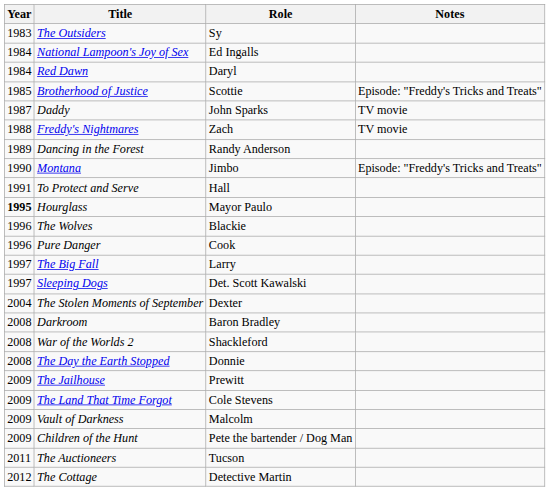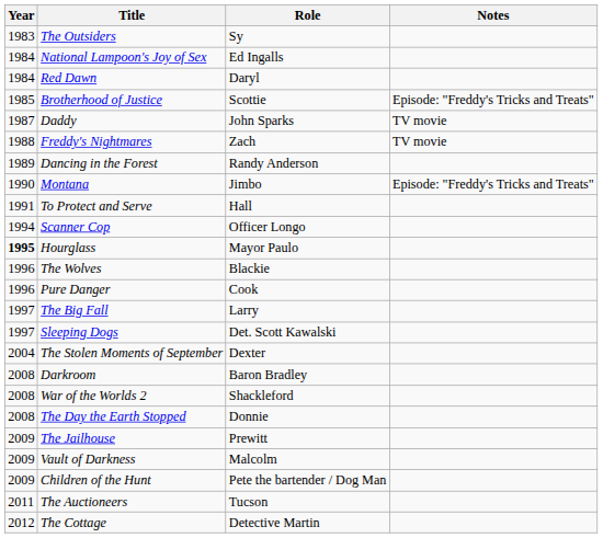+ row: 1994 | Scanner Cop | Officer Longo
- row: 2009 | The Land That Time Forgot | Cole Stevens
